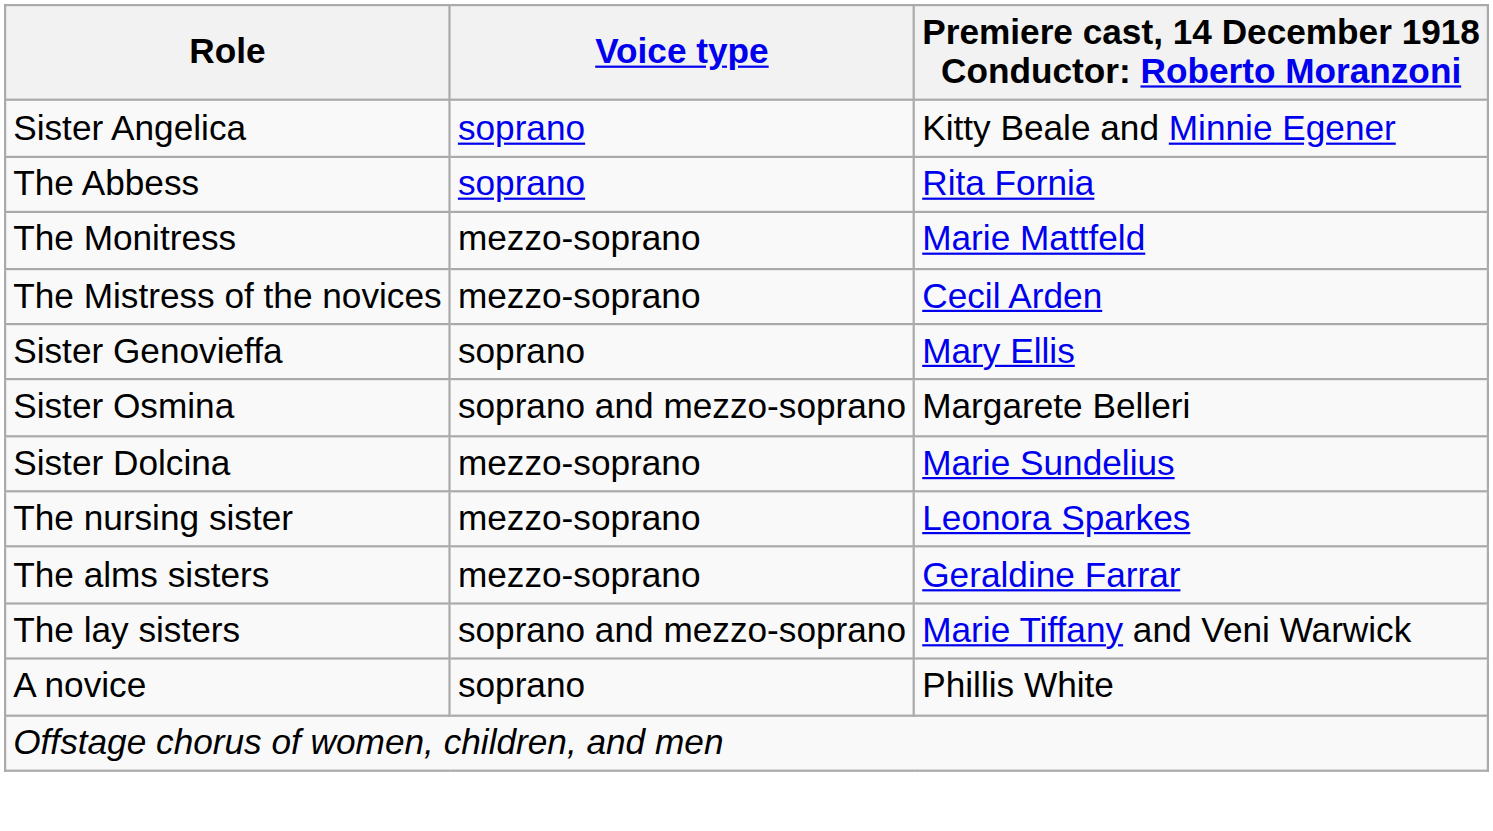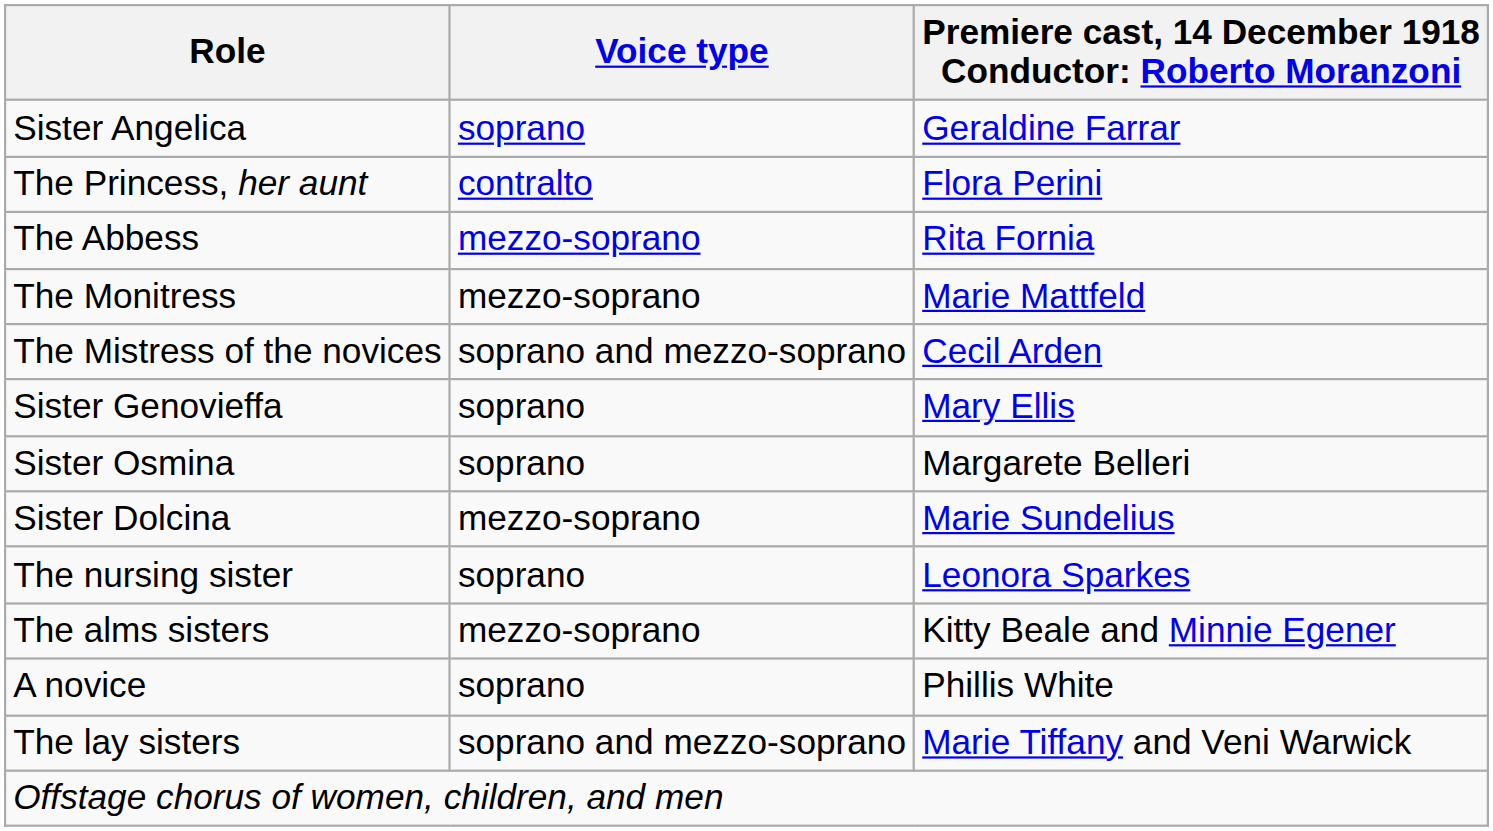Sister Angelica | column 3: Kitty Beale and Minnie Egener -> Geraldine Farrar
+ row: The Princess, her aunt | contralto | Flora Perini
The Abbess | Voice type: soprano -> mezzo-soprano
The Mistress of the novices | Voice type: mezzo-soprano -> soprano and mezzo-soprano
Sister Osmina | Voice type: soprano and mezzo-soprano -> soprano
The nursing sister | Voice type: mezzo-soprano -> soprano
The alms sisters | column 3: Geraldine Farrar -> Kitty Beale and Minnie Egener
rows swapped: A novice <-> The lay sisters
